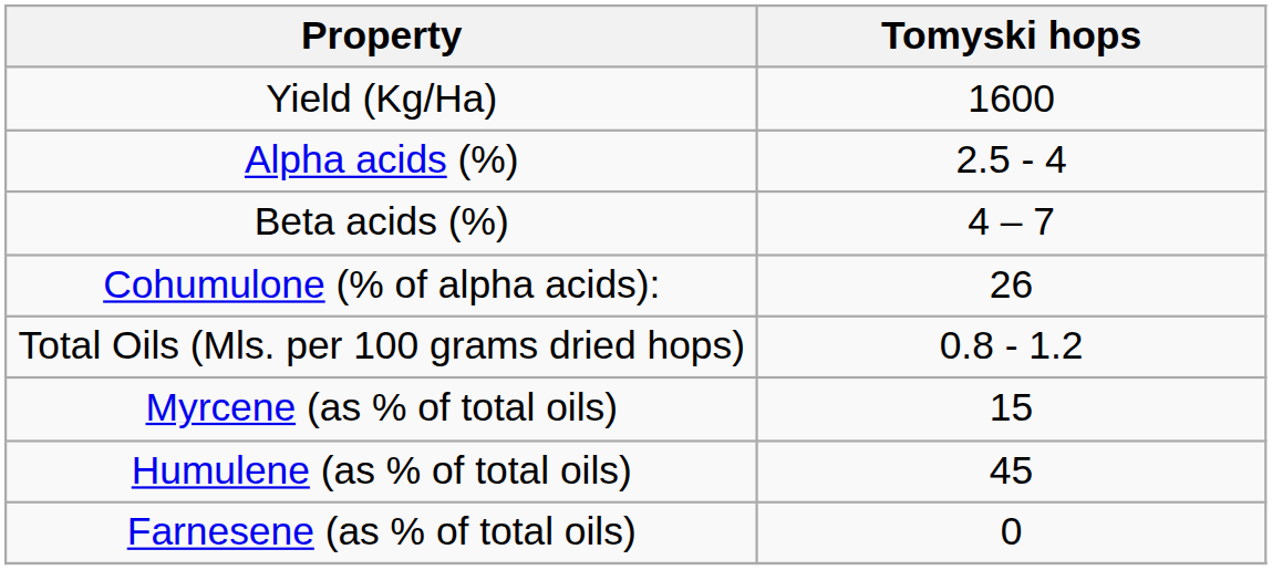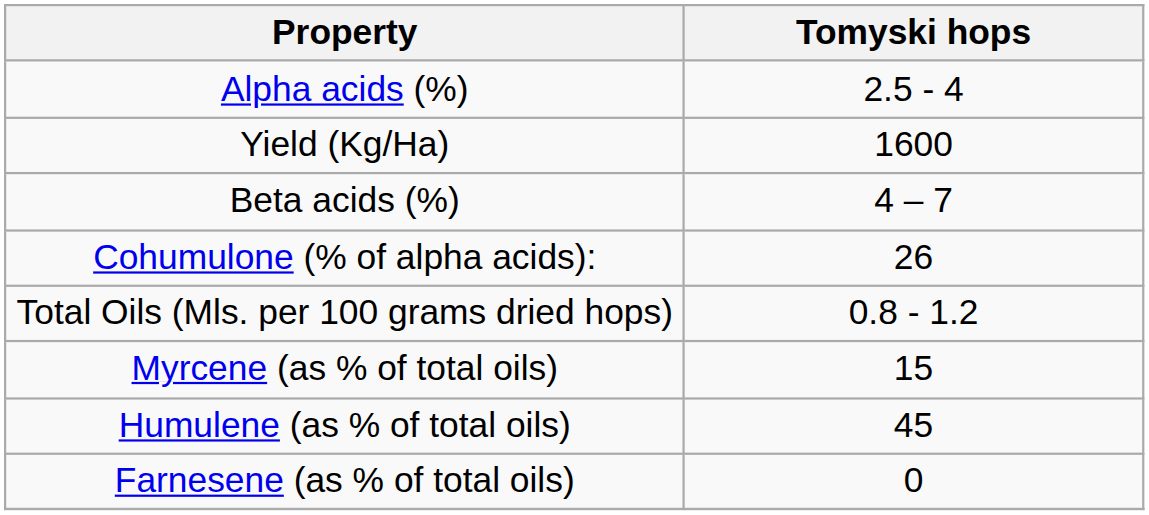rows swapped: Yield (Kg/Ha) <-> Alpha acids (%)
